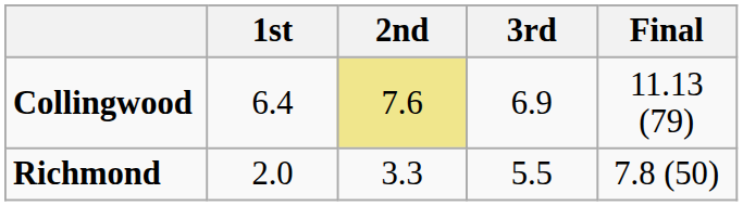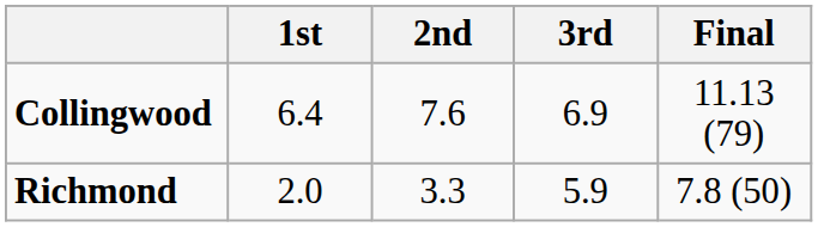Collingwood | 2nd: khaki background -> no background
Richmond | 3rd: 5.5 -> 5.9
